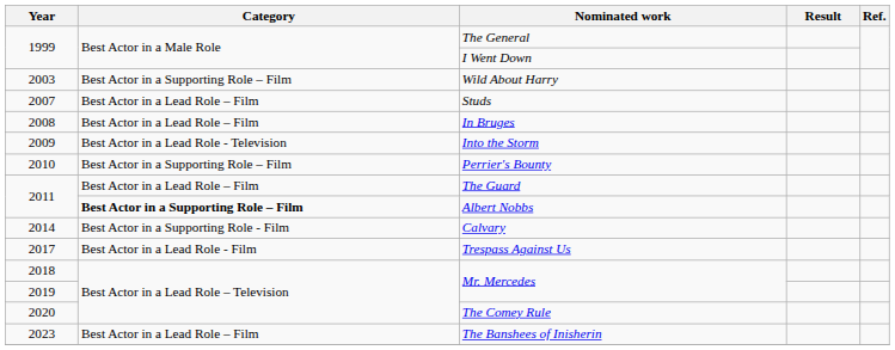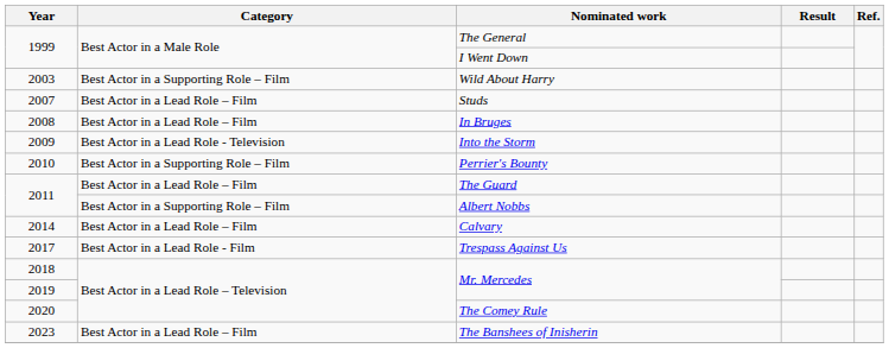Albert Nobbs | Category: bold -> normal
Calvary | Category: Best Actor in a Supporting Role - Film -> Best Actor in a Lead Role – Film
